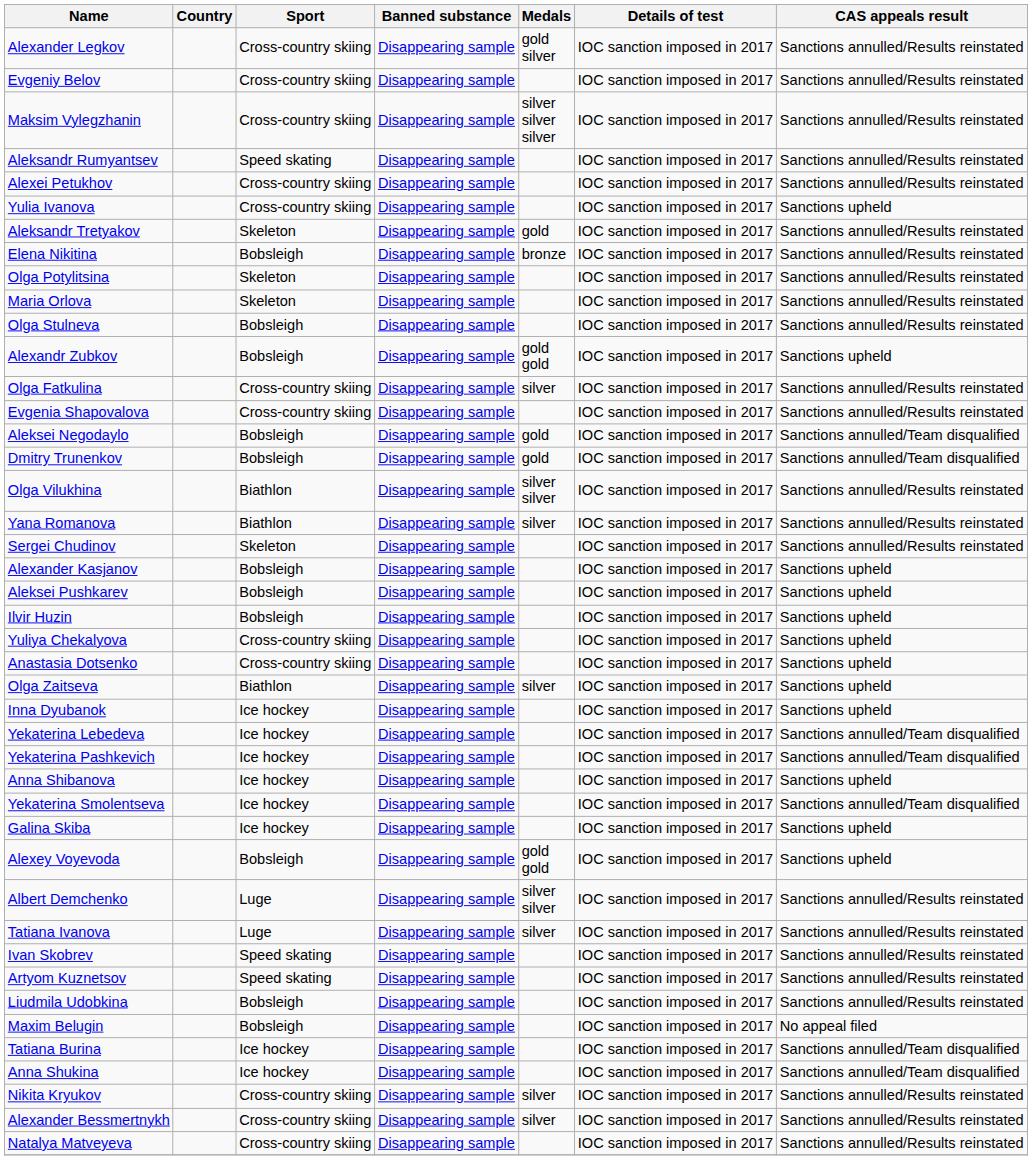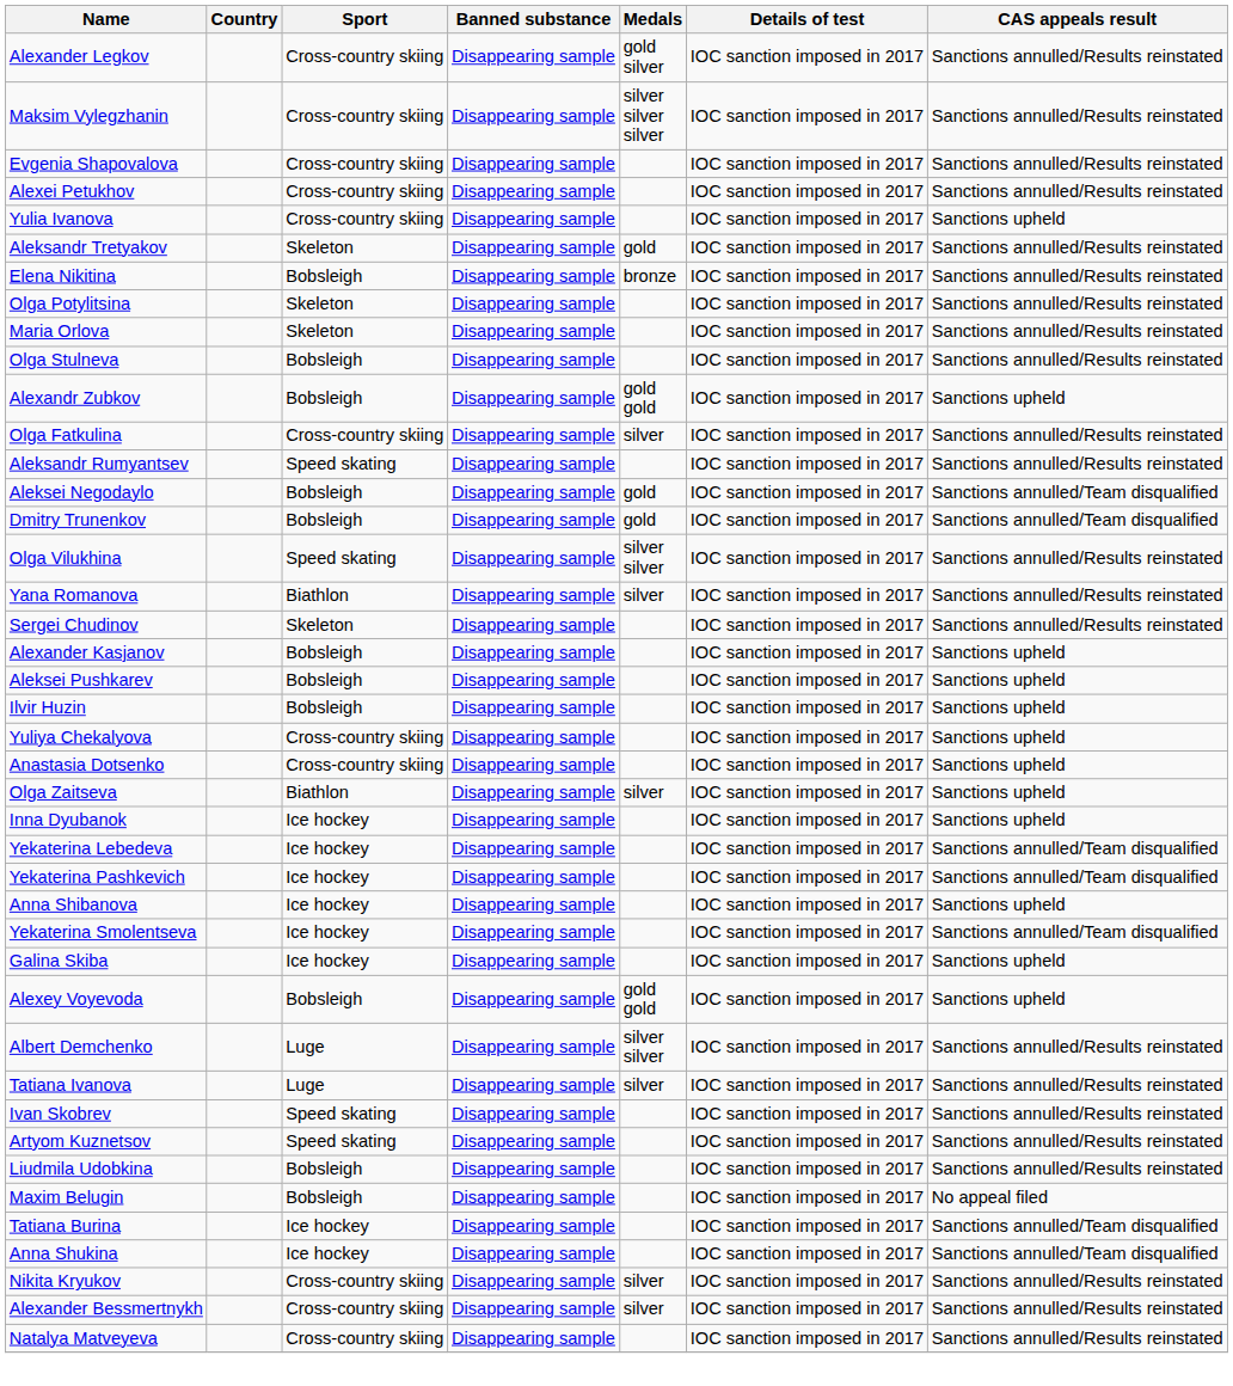- row: Evgeniy Belov | Cross-country skiing | Disappearing sample | IOC sanction imposed in 2017 | Sanctions annulled/Results reinstated
rows swapped: Evgenia Shapovalova <-> Aleksandr Rumyantsev
Olga Vilukhina | Sport: Biathlon -> Speed skating
